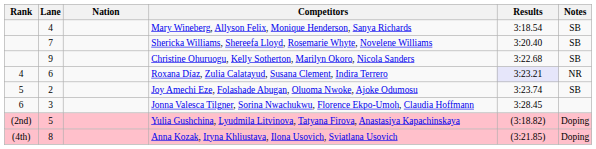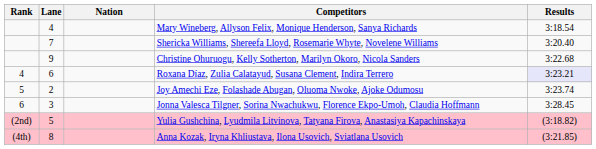- column: Notes | SB | SB | SB | NR | SB | Doping | Doping
